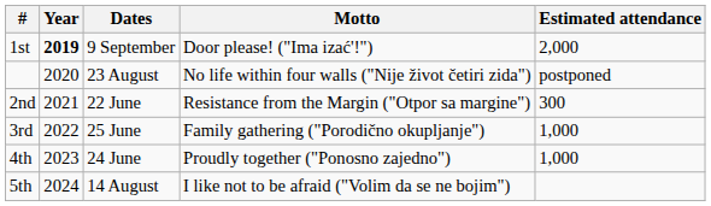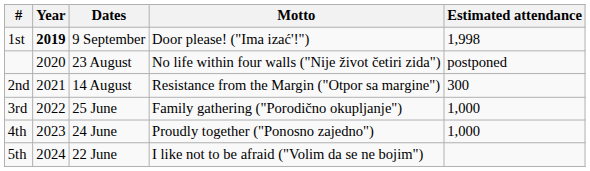1st | Estimated attendance: 2,000 -> 1,998
2nd | Dates: 22 June -> 14 August
5th | Dates: 14 August -> 22 June
